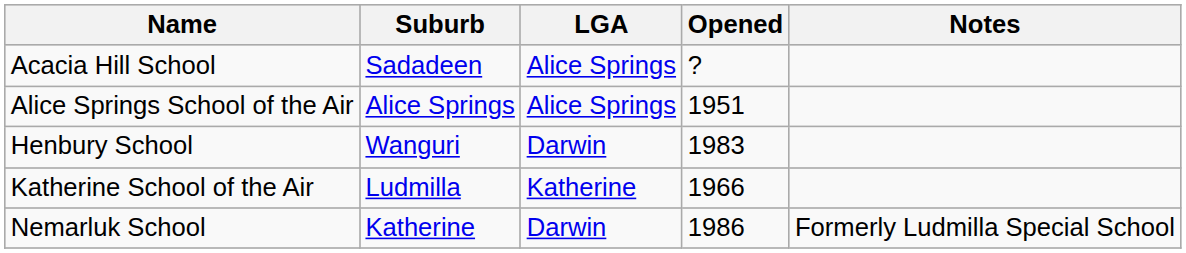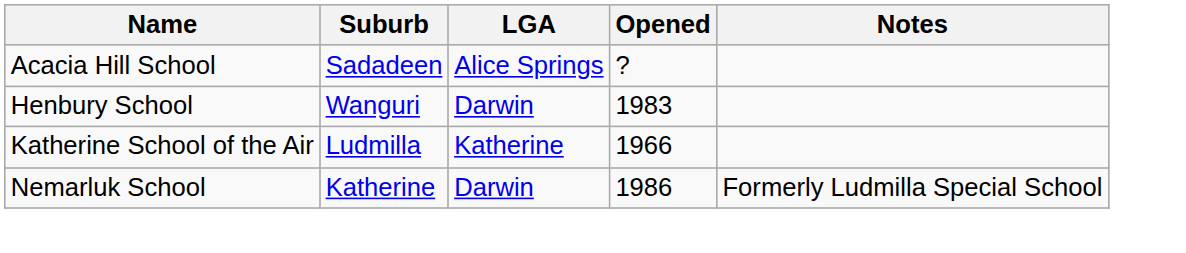- row: Alice Springs School of the Air | Alice Springs | Alice Springs | 1951
